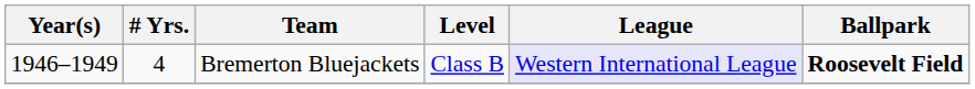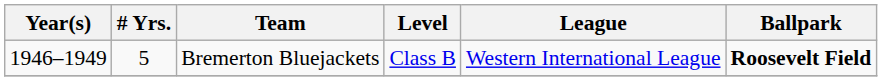Bremerton Bluejackets | # Yrs.: 4 -> 5
Bremerton Bluejackets | League: lavender background -> no background
